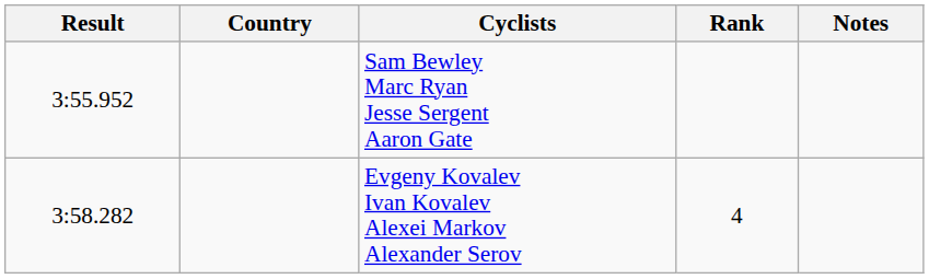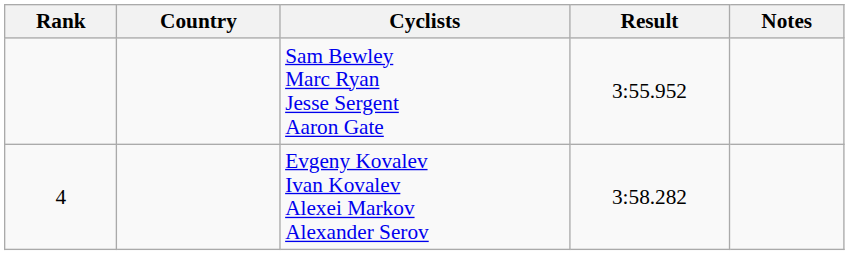columns swapped: Rank <-> Result
